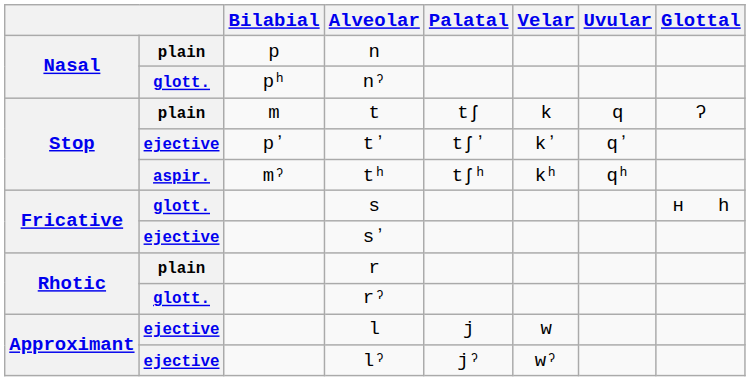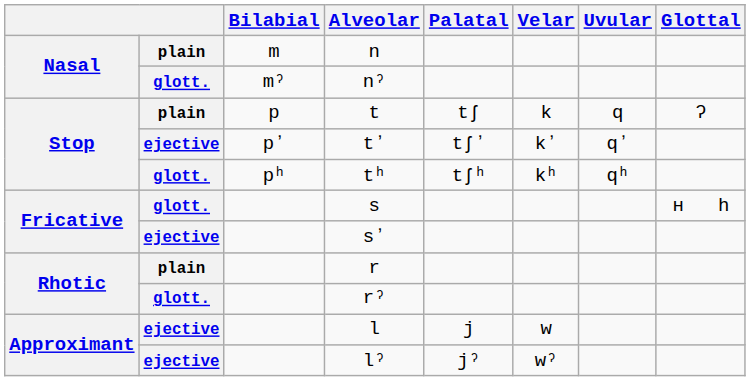n | Bilabial: p -> m
nˀ | Bilabial: pʰ -> mˀ
t | Bilabial: m -> p
tʰ | column 2: aspir. -> glott.
tʰ | Bilabial: mˀ -> pʰ
